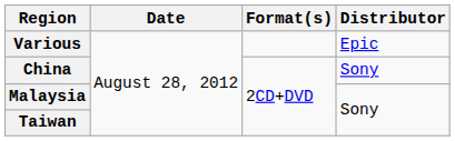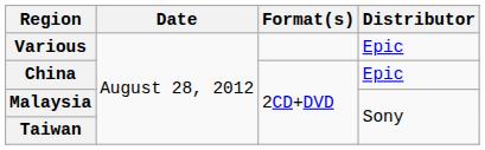China | Distributor: Sony -> Epic
